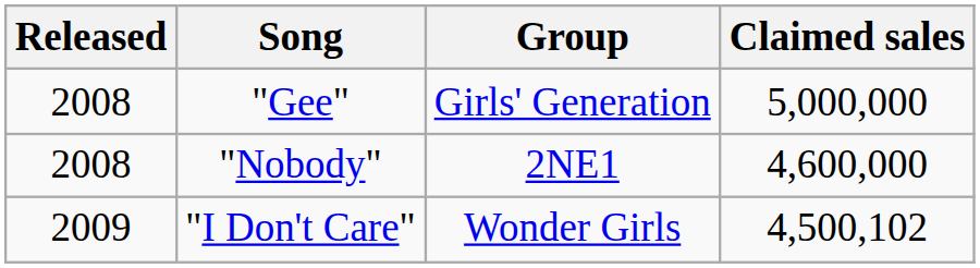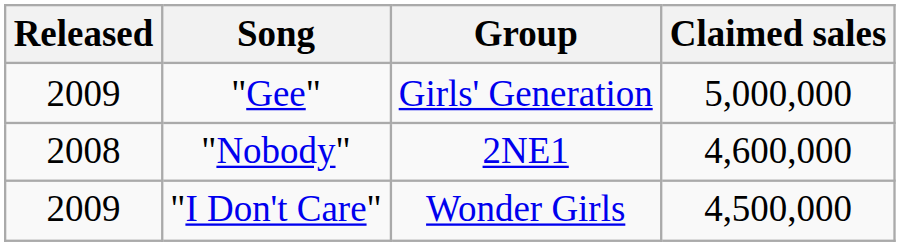"Gee" | Released: 2008 -> 2009
"I Don't Care" | Claimed sales: 4,500,102 -> 4,500,000
